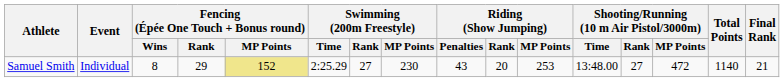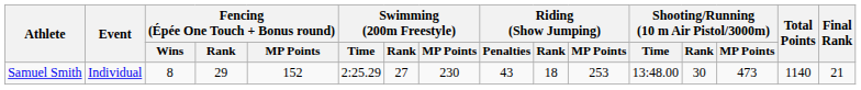Samuel Smith | Fencing (Épée One Touch + Bonus round) / MP Points: khaki background -> no background
Samuel Smith | Riding (Show Jumping) / Rank: 20 -> 18
Samuel Smith | Shooting/Running (10 m Air Pistol/3000m) / Rank: 27 -> 30
Samuel Smith | Shooting/Running (10 m Air Pistol/3000m) / MP Points: 472 -> 473
